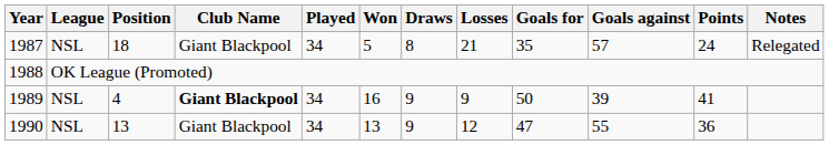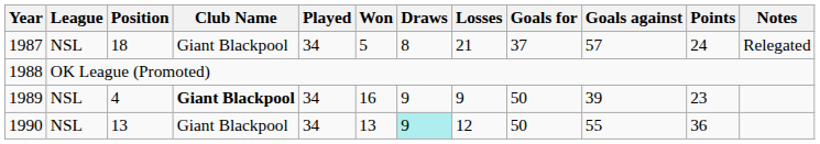1987 | Goals for: 35 -> 37
1989 | Points: 41 -> 23
1990 | Draws: no background -> paleturquoise background
1990 | Goals for: 47 -> 50
